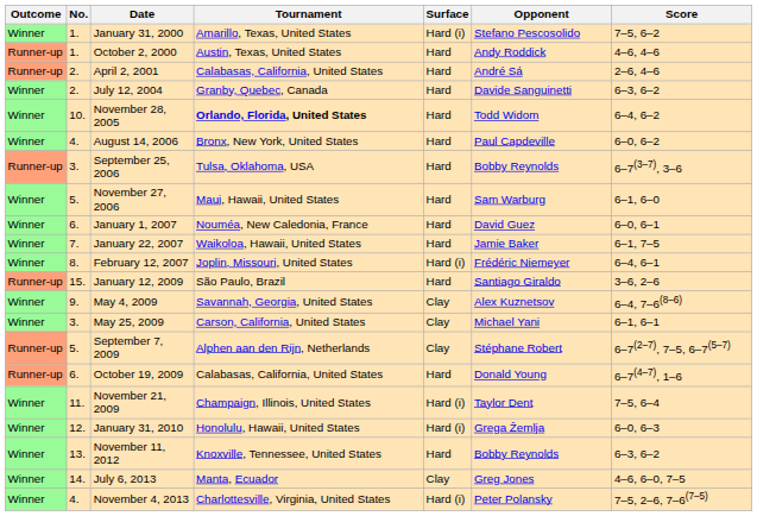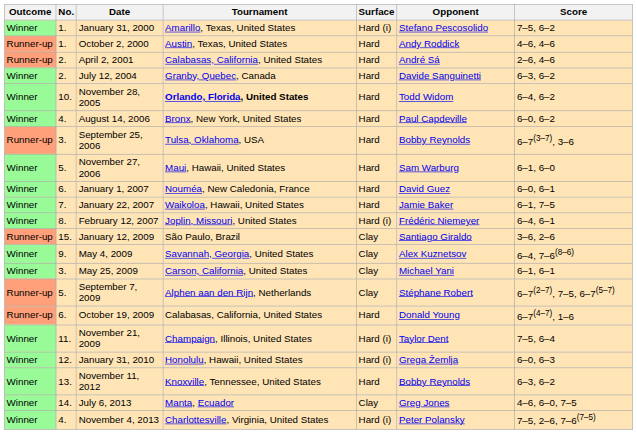January 12, 2009 | Surface: Hard -> Clay
